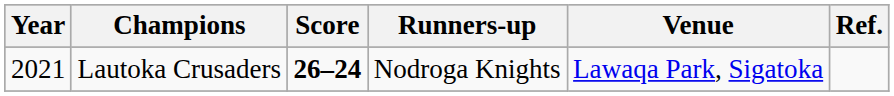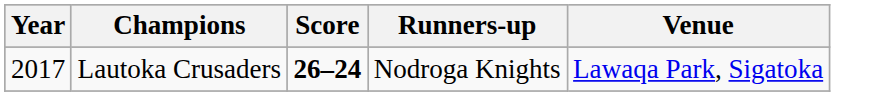- column: Ref.
Lautoka Crusaders | Year: 2021 -> 2017
